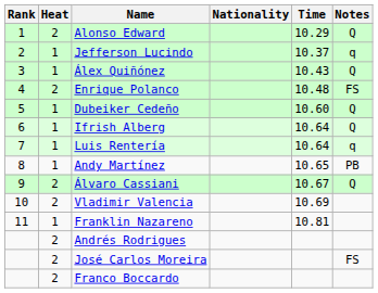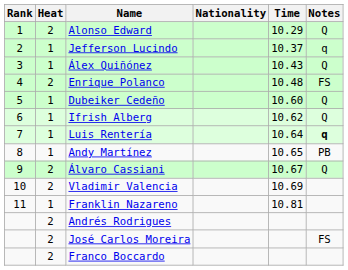Ifrish Alberg | Time: 10.64 -> 10.62
Luis Rentería | Notes: normal -> bold
